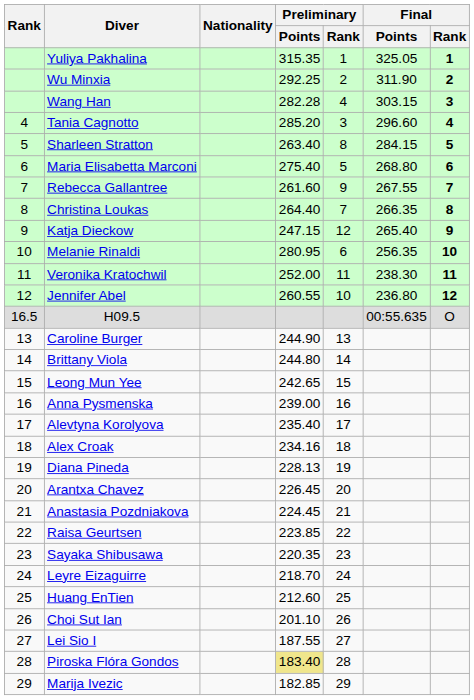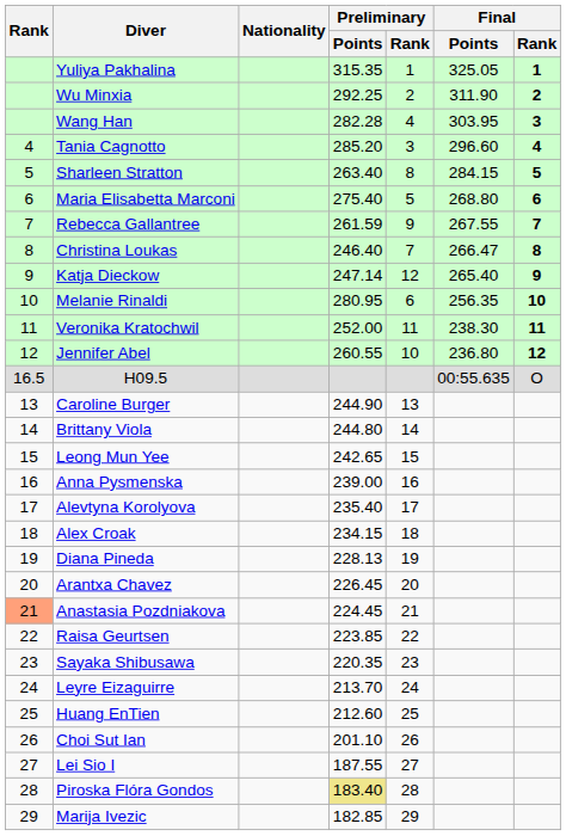Wang Han | Final / Points: 303.15 -> 303.95
Rebecca Gallantree | Preliminary / Points: 261.60 -> 261.59
Christina Loukas | Preliminary / Points: 264.40 -> 246.40
Christina Loukas | Final / Points: 266.35 -> 266.47
Katja Dieckow | Preliminary / Points: 247.15 -> 247.14
Alex Croak | Preliminary / Points: 234.16 -> 234.15
Anastasia Pozdniakova | Rank: no background -> lightsalmon background
Leyre Eizaguirre | Preliminary / Points: 218.70 -> 213.70
